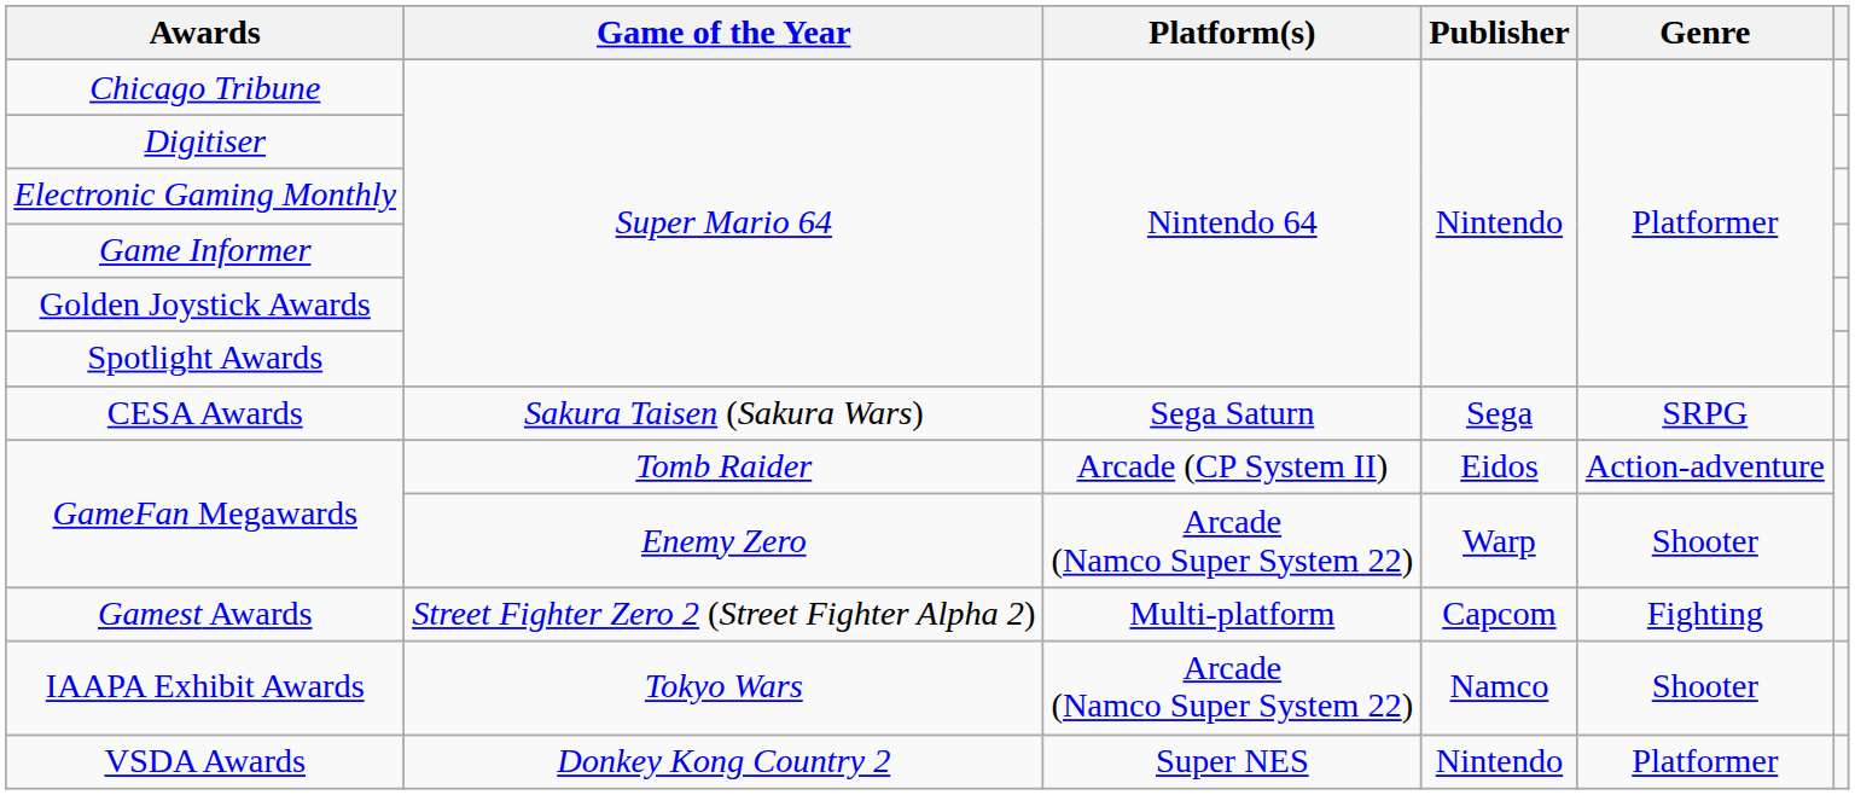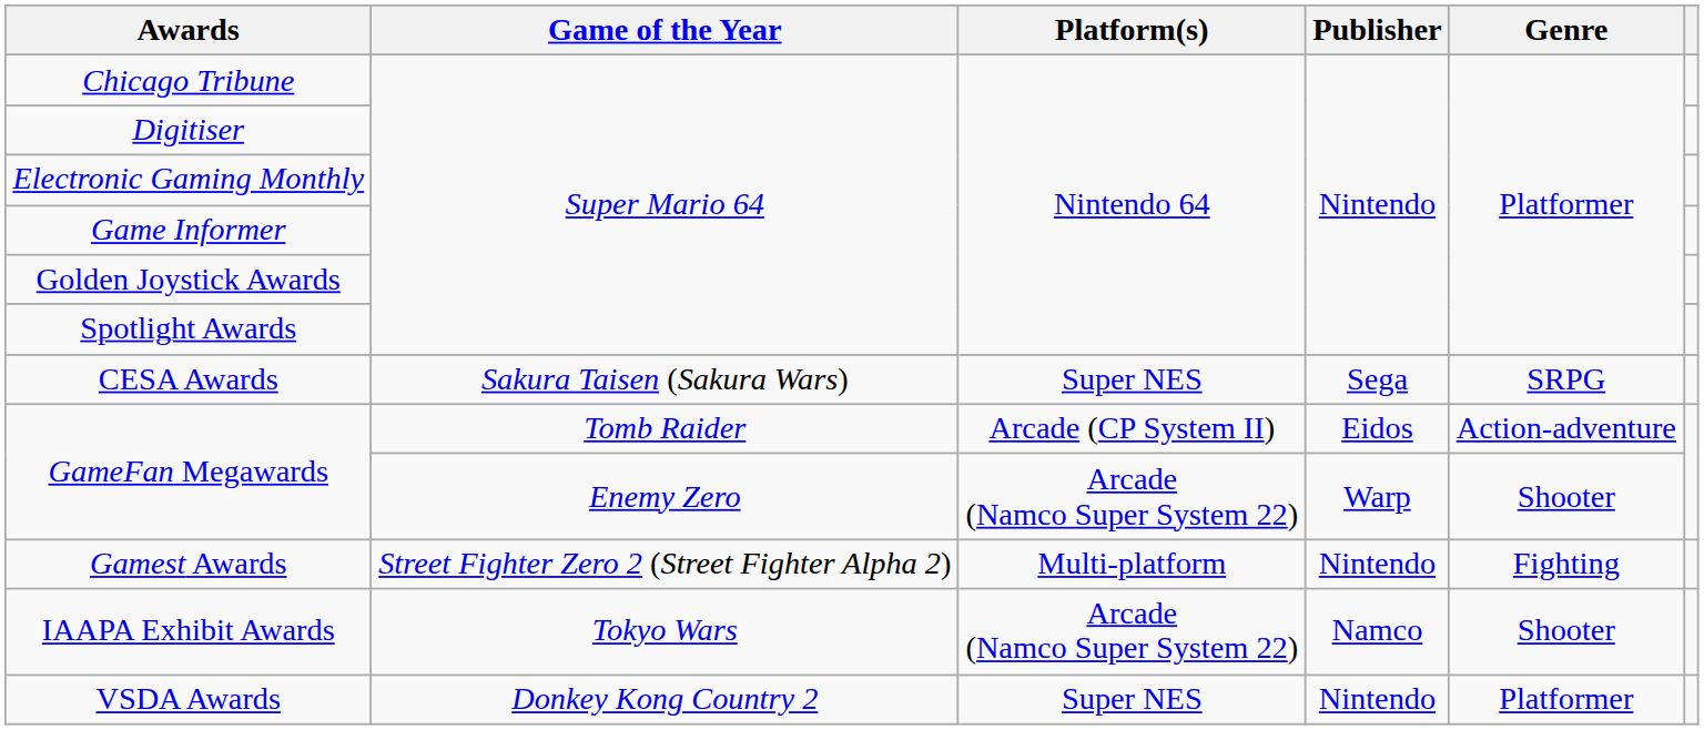CESA Awards | Platform(s): Sega Saturn -> Super NES
Gamest Awards | Publisher: Capcom -> Nintendo
